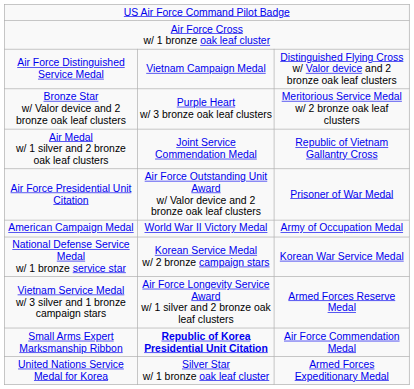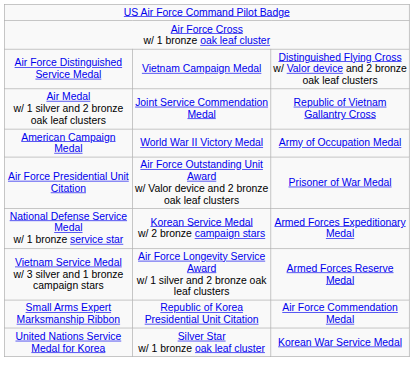- row: Bronze Star w/ Valor device and 2 bronze oak leaf clusters | Purple Heart w/ 3 bronze oak leaf clusters | Meritorious Service Medal w/ 2 bronze oak leaf clusters
rows swapped: Air Force Presidential Unit Citation <-> American Campaign Medal
National Defense Service Medal w/ 1 bronze service star | column 3: Korean War Service Medal -> Armed Forces Expeditionary Medal
Small Arms Expert Marksmanship Ribbon | column 2: bold -> normal
United Nations Service Medal for Korea | column 3: Armed Forces Expeditionary Medal -> Korean War Service Medal
